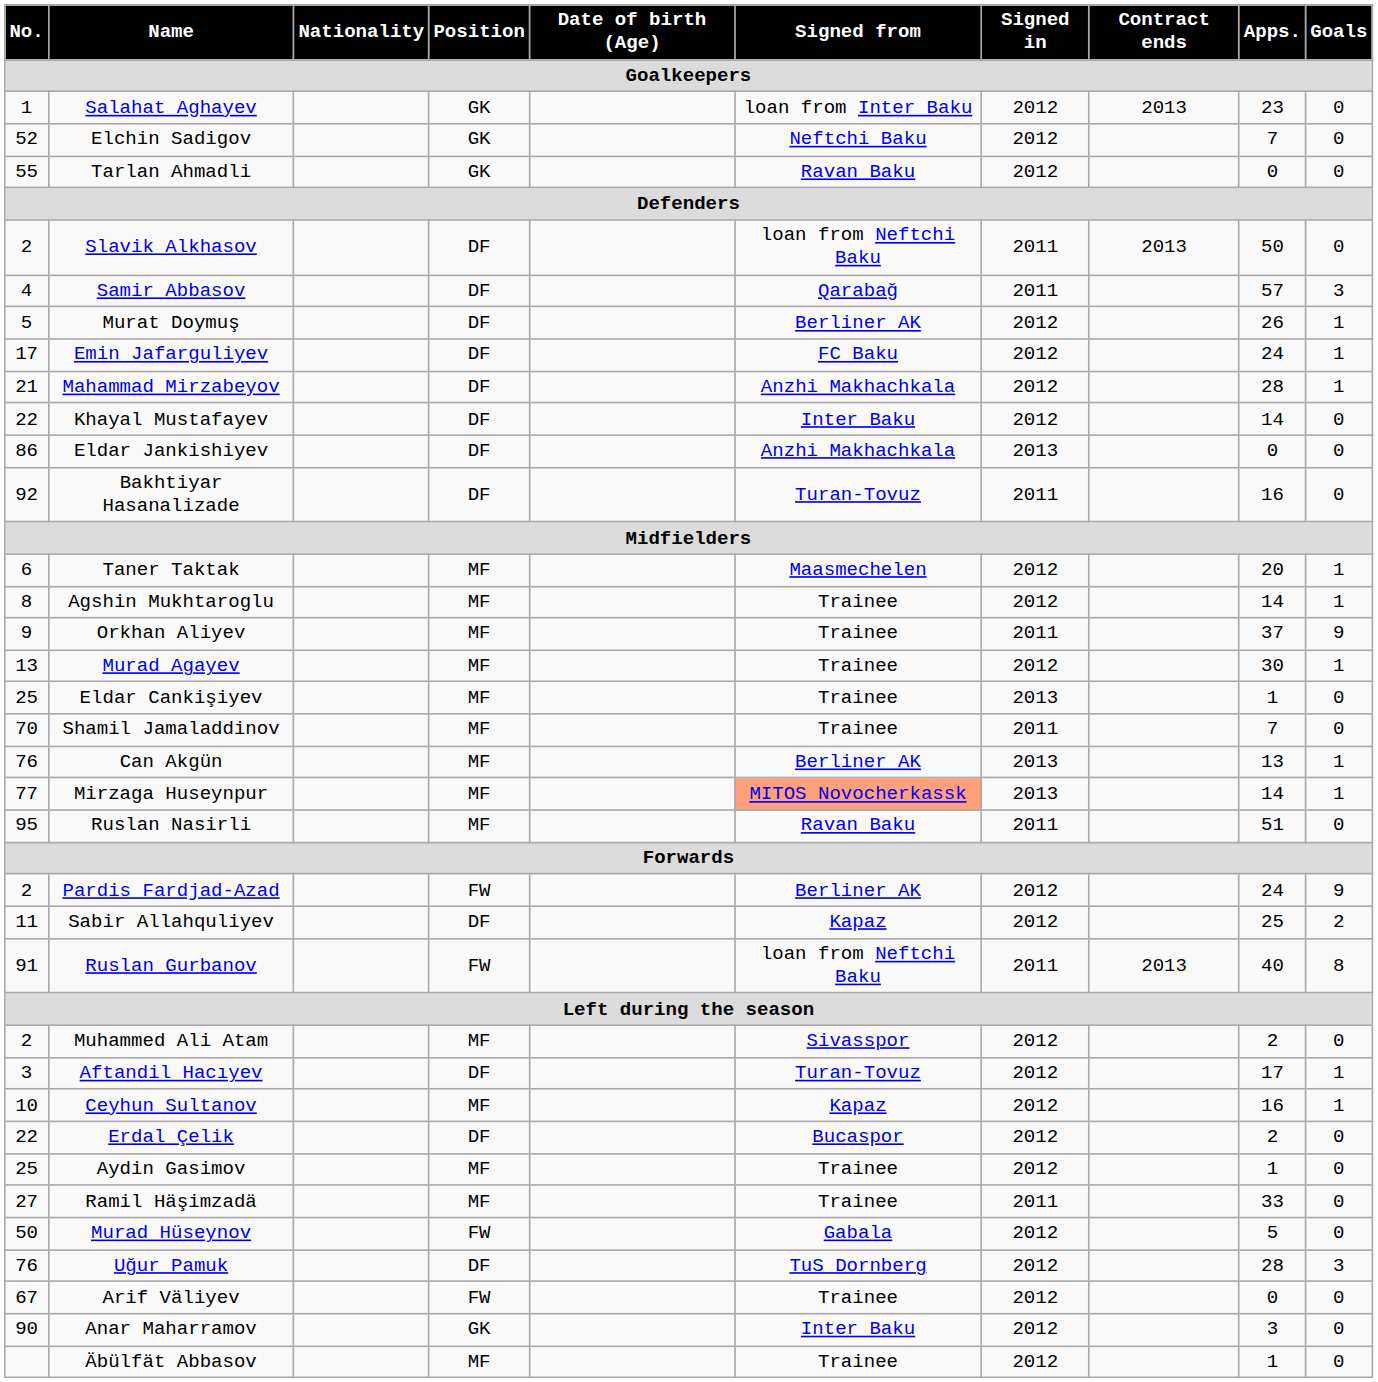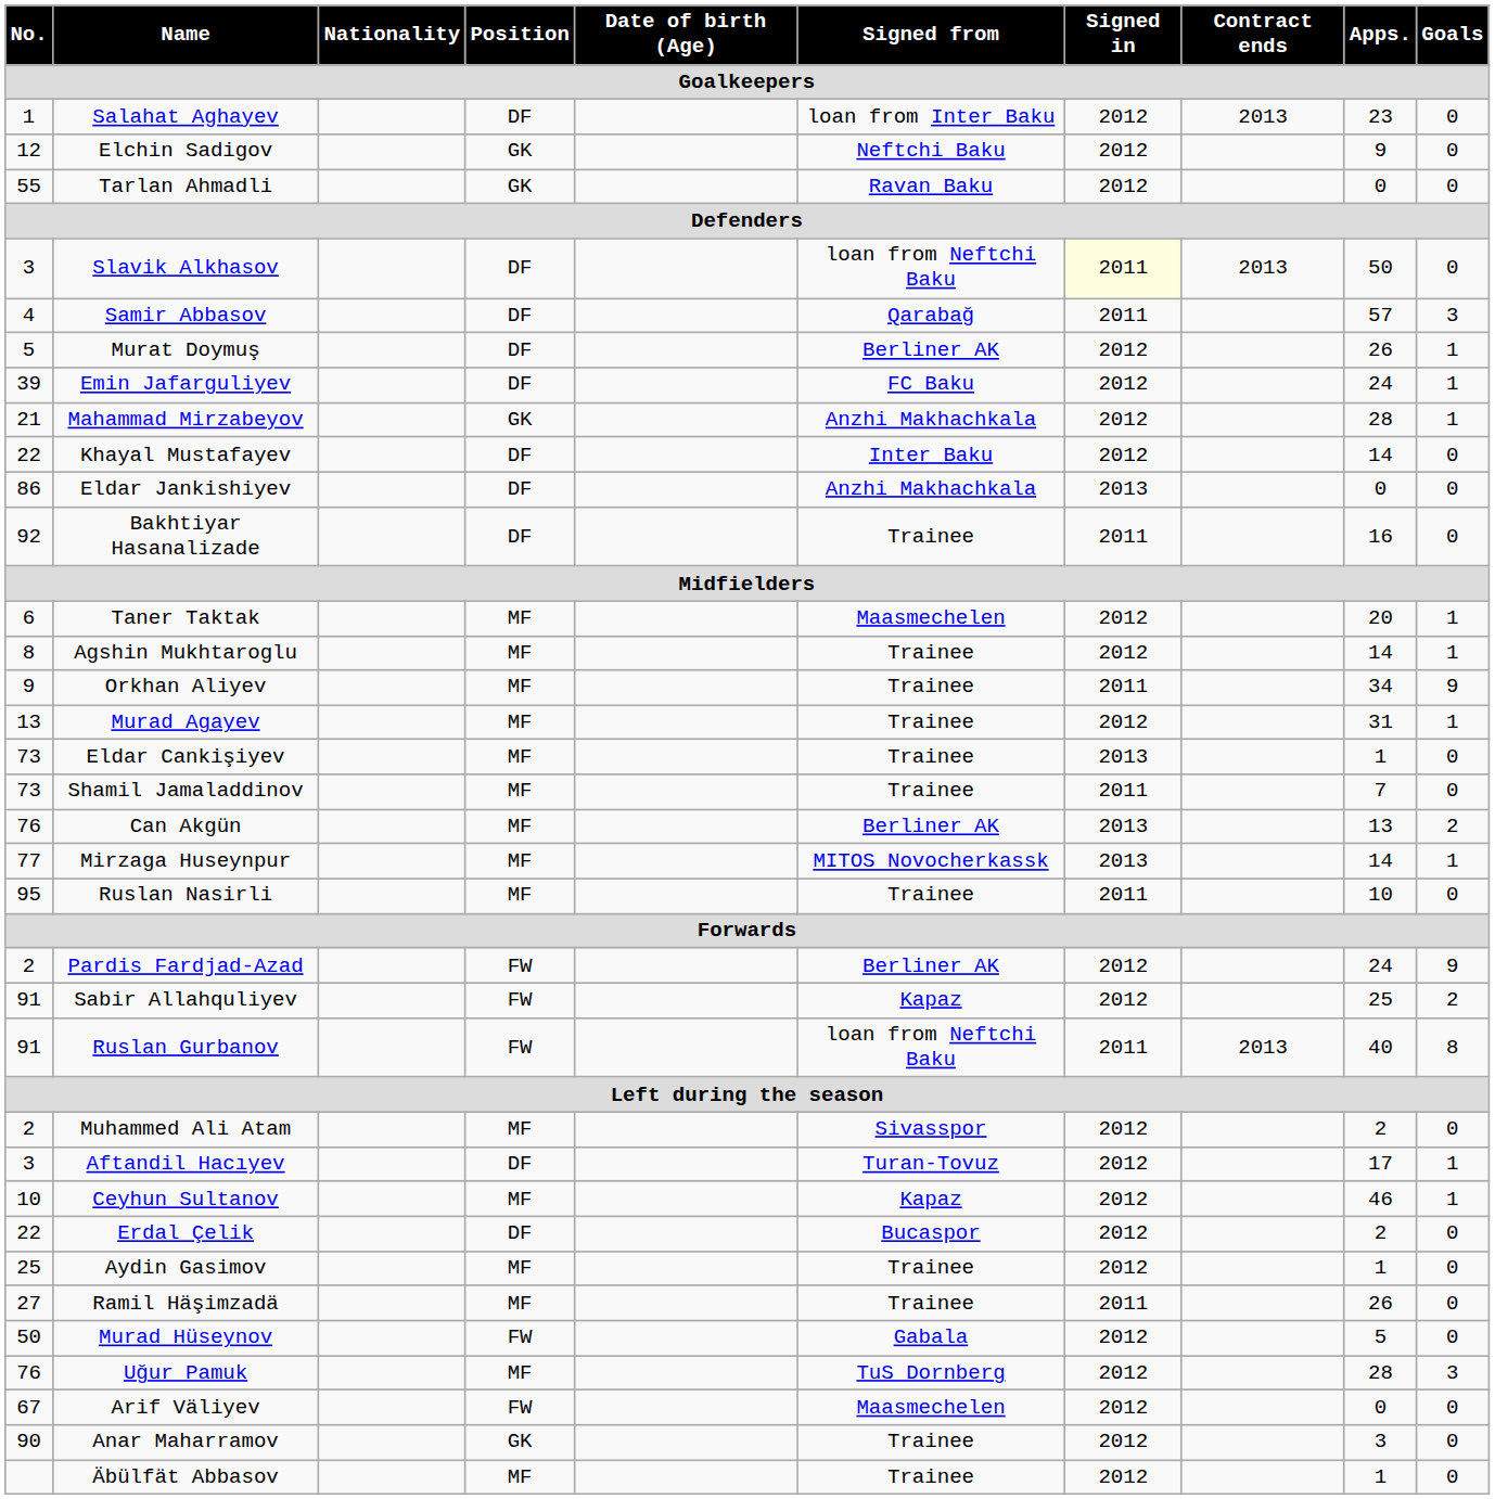Salahat Aghayev | Position: GK -> DF
Elchin Sadigov | No.: 52 -> 12
Elchin Sadigov | Apps.: 7 -> 9
Slavik Alkhasov | No.: 2 -> 3
Slavik Alkhasov | Signed in: no background -> lightyellow background
Emin Jafarguliyev | No.: 17 -> 39
Mahammad Mirzabeyov | Position: DF -> GK
Bakhtiyar Hasanalizade | Signed from: Turan-Tovuz -> Trainee
Orkhan Aliyev | Apps.: 37 -> 34
Murad Agayev | Apps.: 30 -> 31
Eldar Cankişiyev | No.: 25 -> 73
Shamil Jamaladdinov | No.: 70 -> 73
Can Akgün | Goals: 1 -> 2
Mirzaga Huseynpur | Signed from: lightsalmon background -> no background
Ruslan Nasirli | Signed from: Ravan Baku -> Trainee
Ruslan Nasirli | Apps.: 51 -> 10
Sabir Allahquliyev | No.: 11 -> 91
Sabir Allahquliyev | Position: DF -> FW
Ceyhun Sultanov | Apps.: 16 -> 46
Ramil Häşimzadä | Apps.: 33 -> 26
Uğur Pamuk | Position: DF -> MF
Arif Väliyev | Signed from: Trainee -> Maasmechelen
Anar Maharramov | Signed from: Inter Baku -> Trainee
